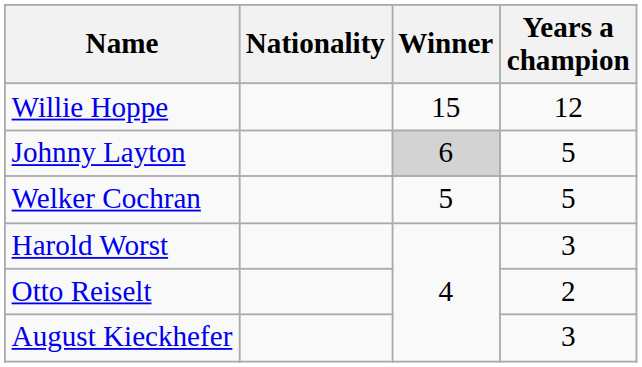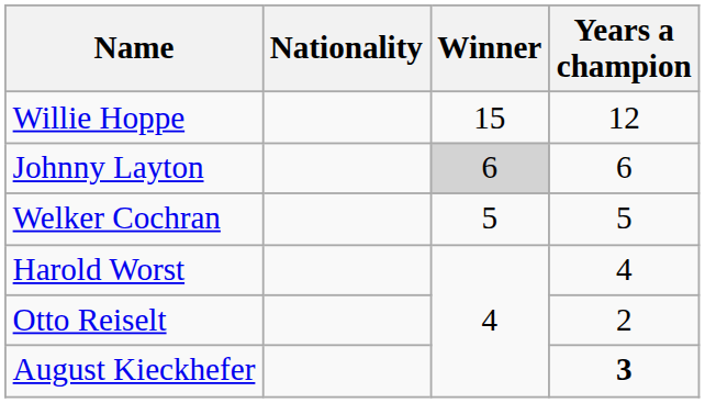Johnny Layton | Years a champion: 5 -> 6
Harold Worst | Years a champion: 3 -> 4
August Kieckhefer | Years a champion: normal -> bold
